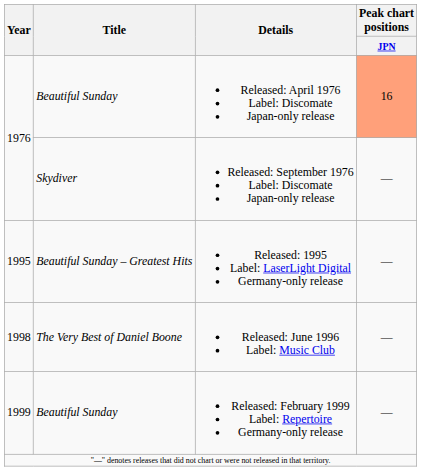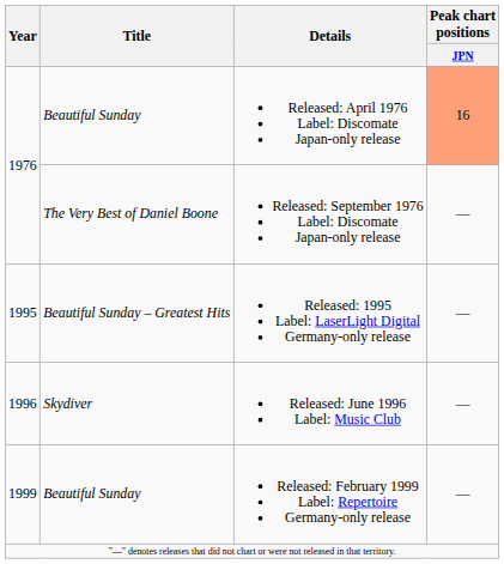Released: September 1976 Label: Discomate Japan-only release | Title: Skydiver -> The Very Best of Daniel Boone
Released: June 1996 Label: Music Club | Year: 1998 -> 1996
Released: June 1996 Label: Music Club | Title: The Very Best of Daniel Boone -> Skydiver
